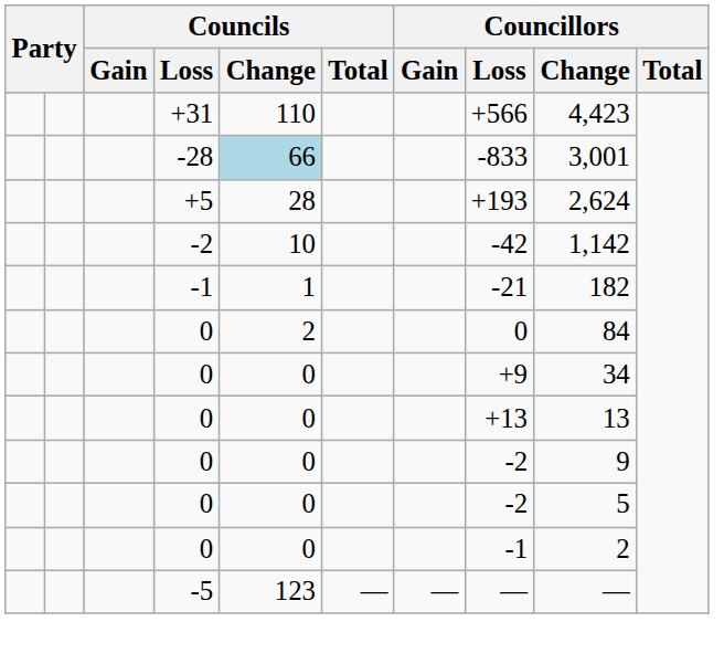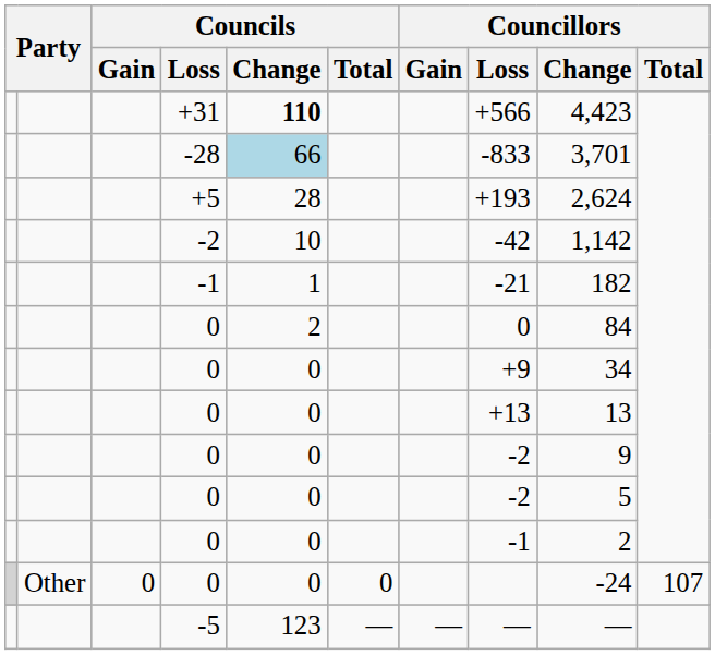+31 | Councils / Change: normal -> bold
-28 | Councillors / Change: 3,001 -> 3,701
+ row: Other | 0 | 0 | 0 | 0 | -24 | 107
